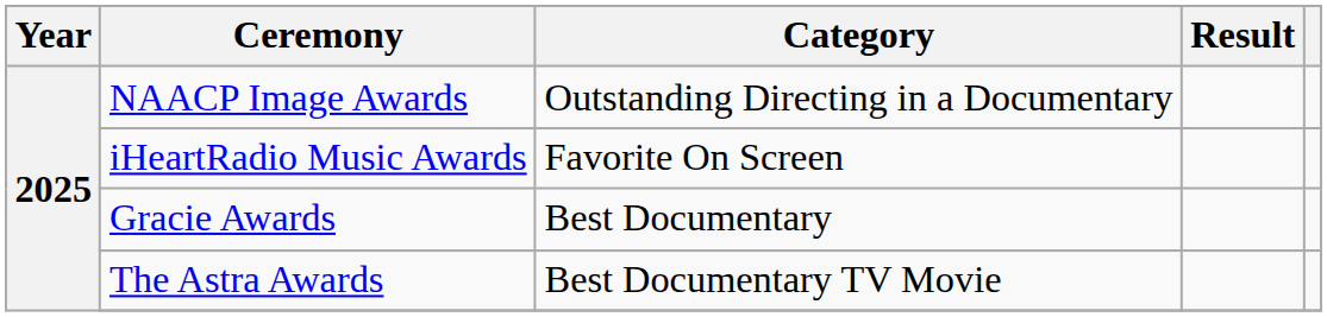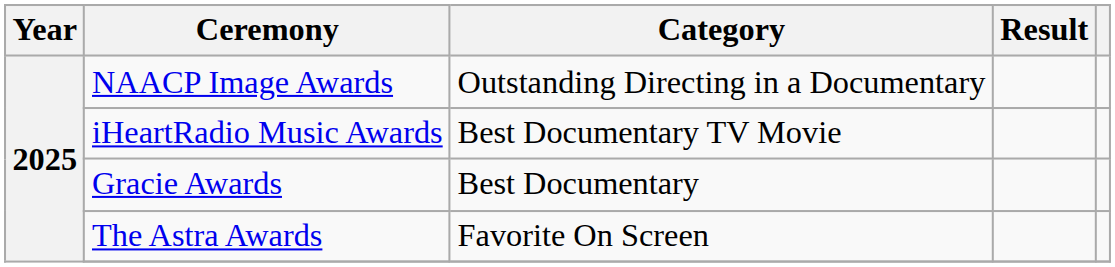iHeartRadio Music Awards | Category: Favorite On Screen -> Best Documentary TV Movie
The Astra Awards | Category: Best Documentary TV Movie -> Favorite On Screen
